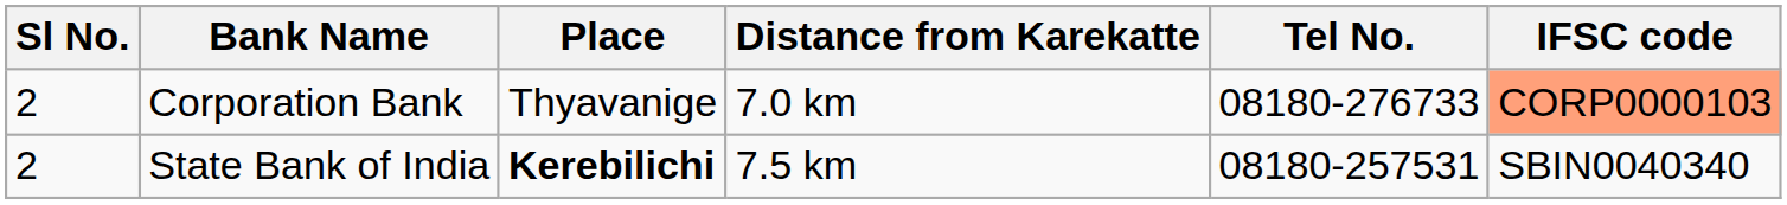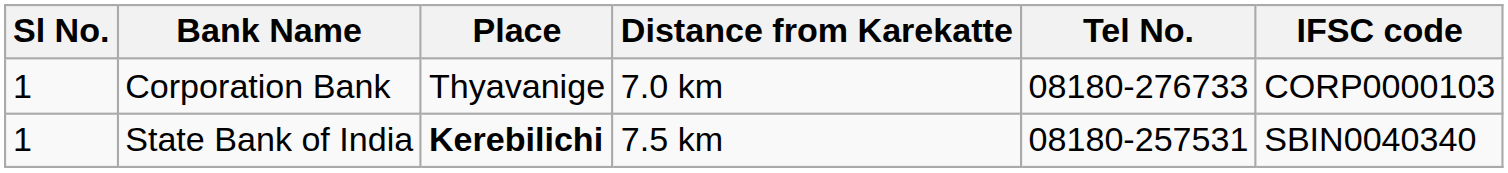Corporation Bank | Sl No.: 2 -> 1
Corporation Bank | IFSC code: lightsalmon background -> no background
State Bank of India | Sl No.: 2 -> 1
